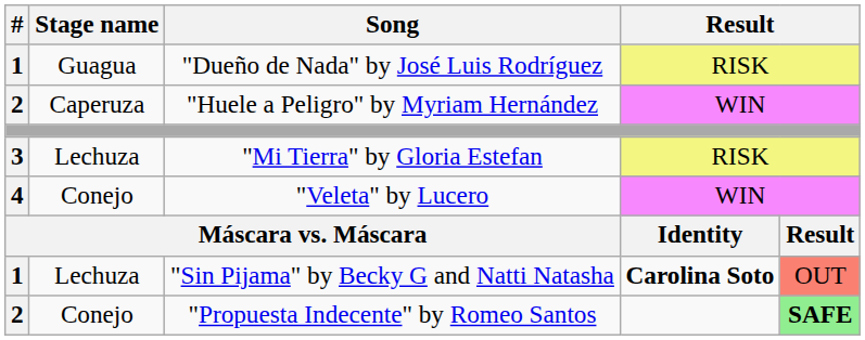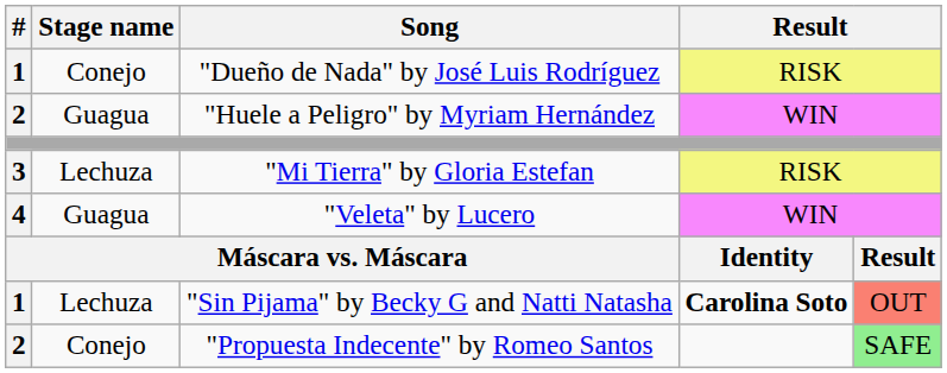"Dueño de Nada" by José Luis Rodríguez | Stage name: Guagua -> Conejo
"Huele a Peligro" by Myriam Hernández | Stage name: Caperuza -> Guagua
"Veleta" by Lucero | Stage name: Conejo -> Guagua
"Propuesta Indecente" by Romeo Santos | column 5: bold -> normal
